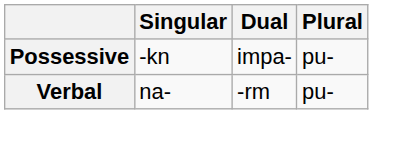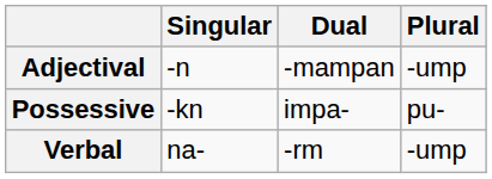+ row: Adjectival | -n | -mampan | -ump
Verbal | Plural: pu- -> -ump
